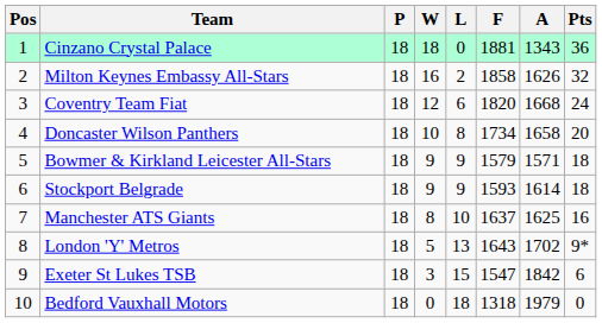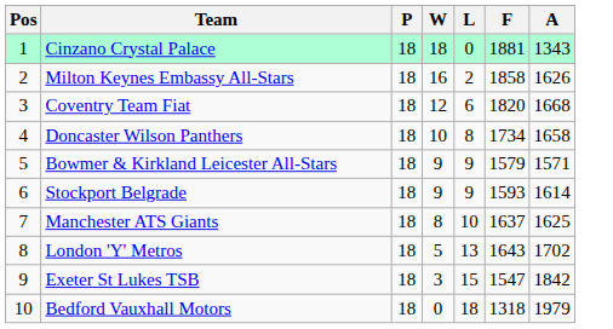- column: Pts | 36 | 32 | 24 | 20 | 18 | 18 | 16 | 9* | 6 | 0
